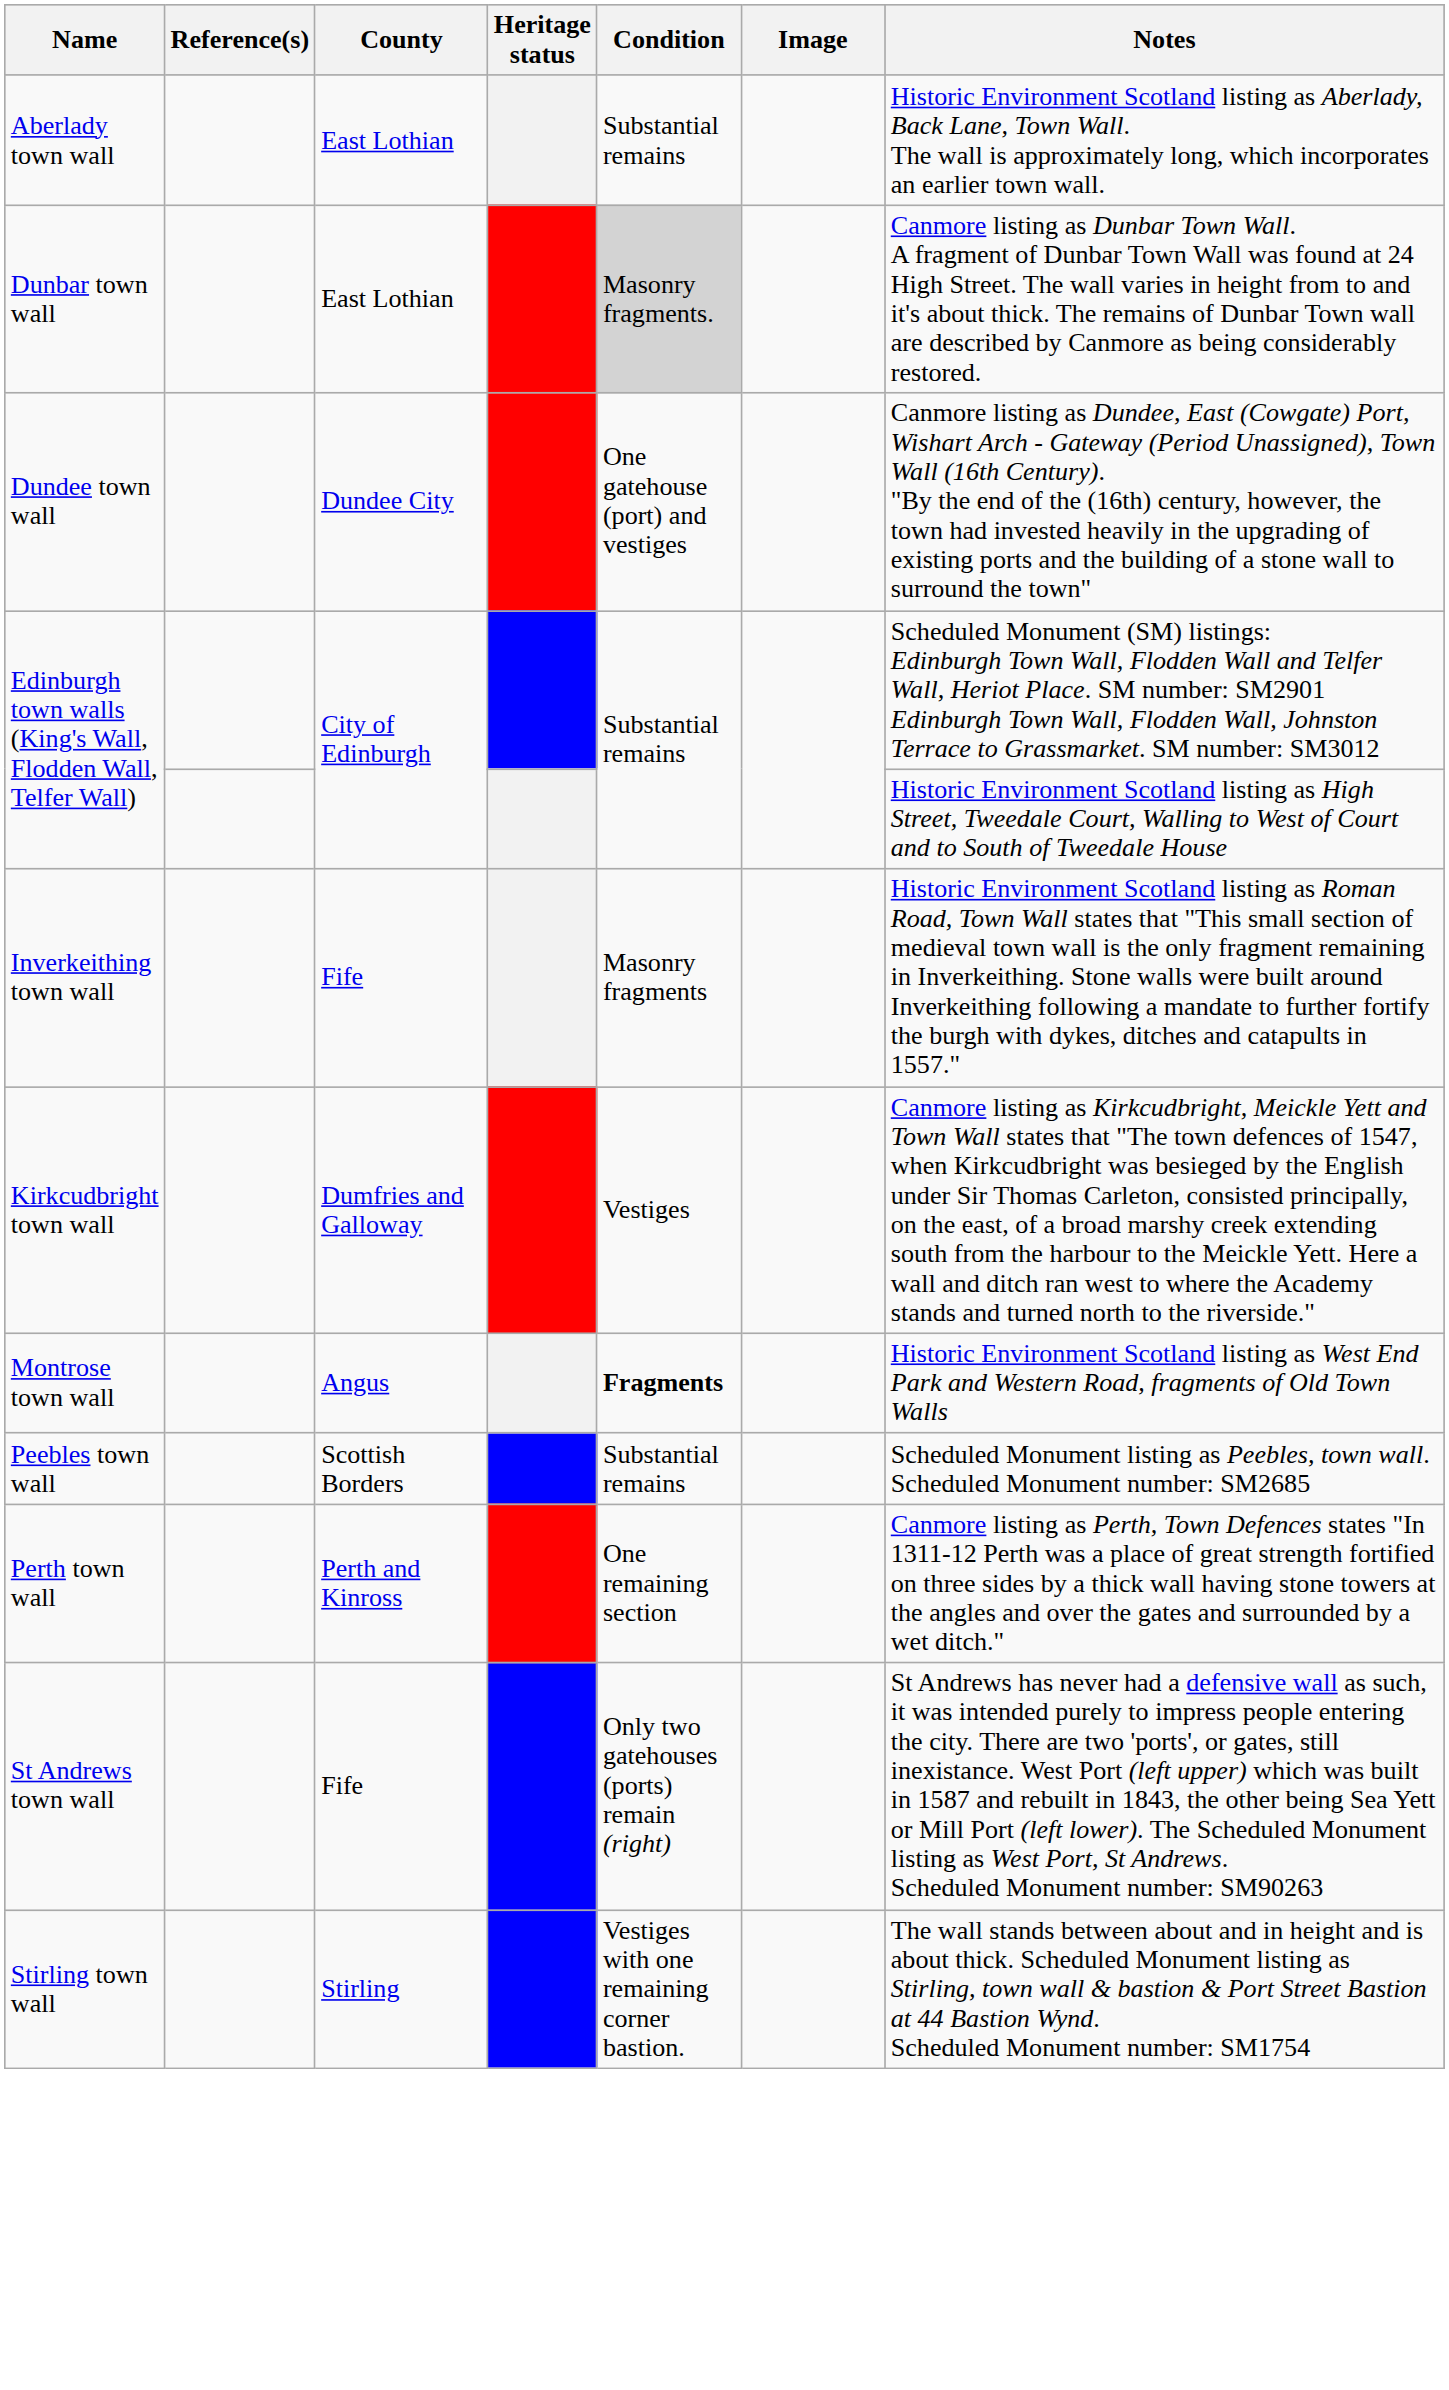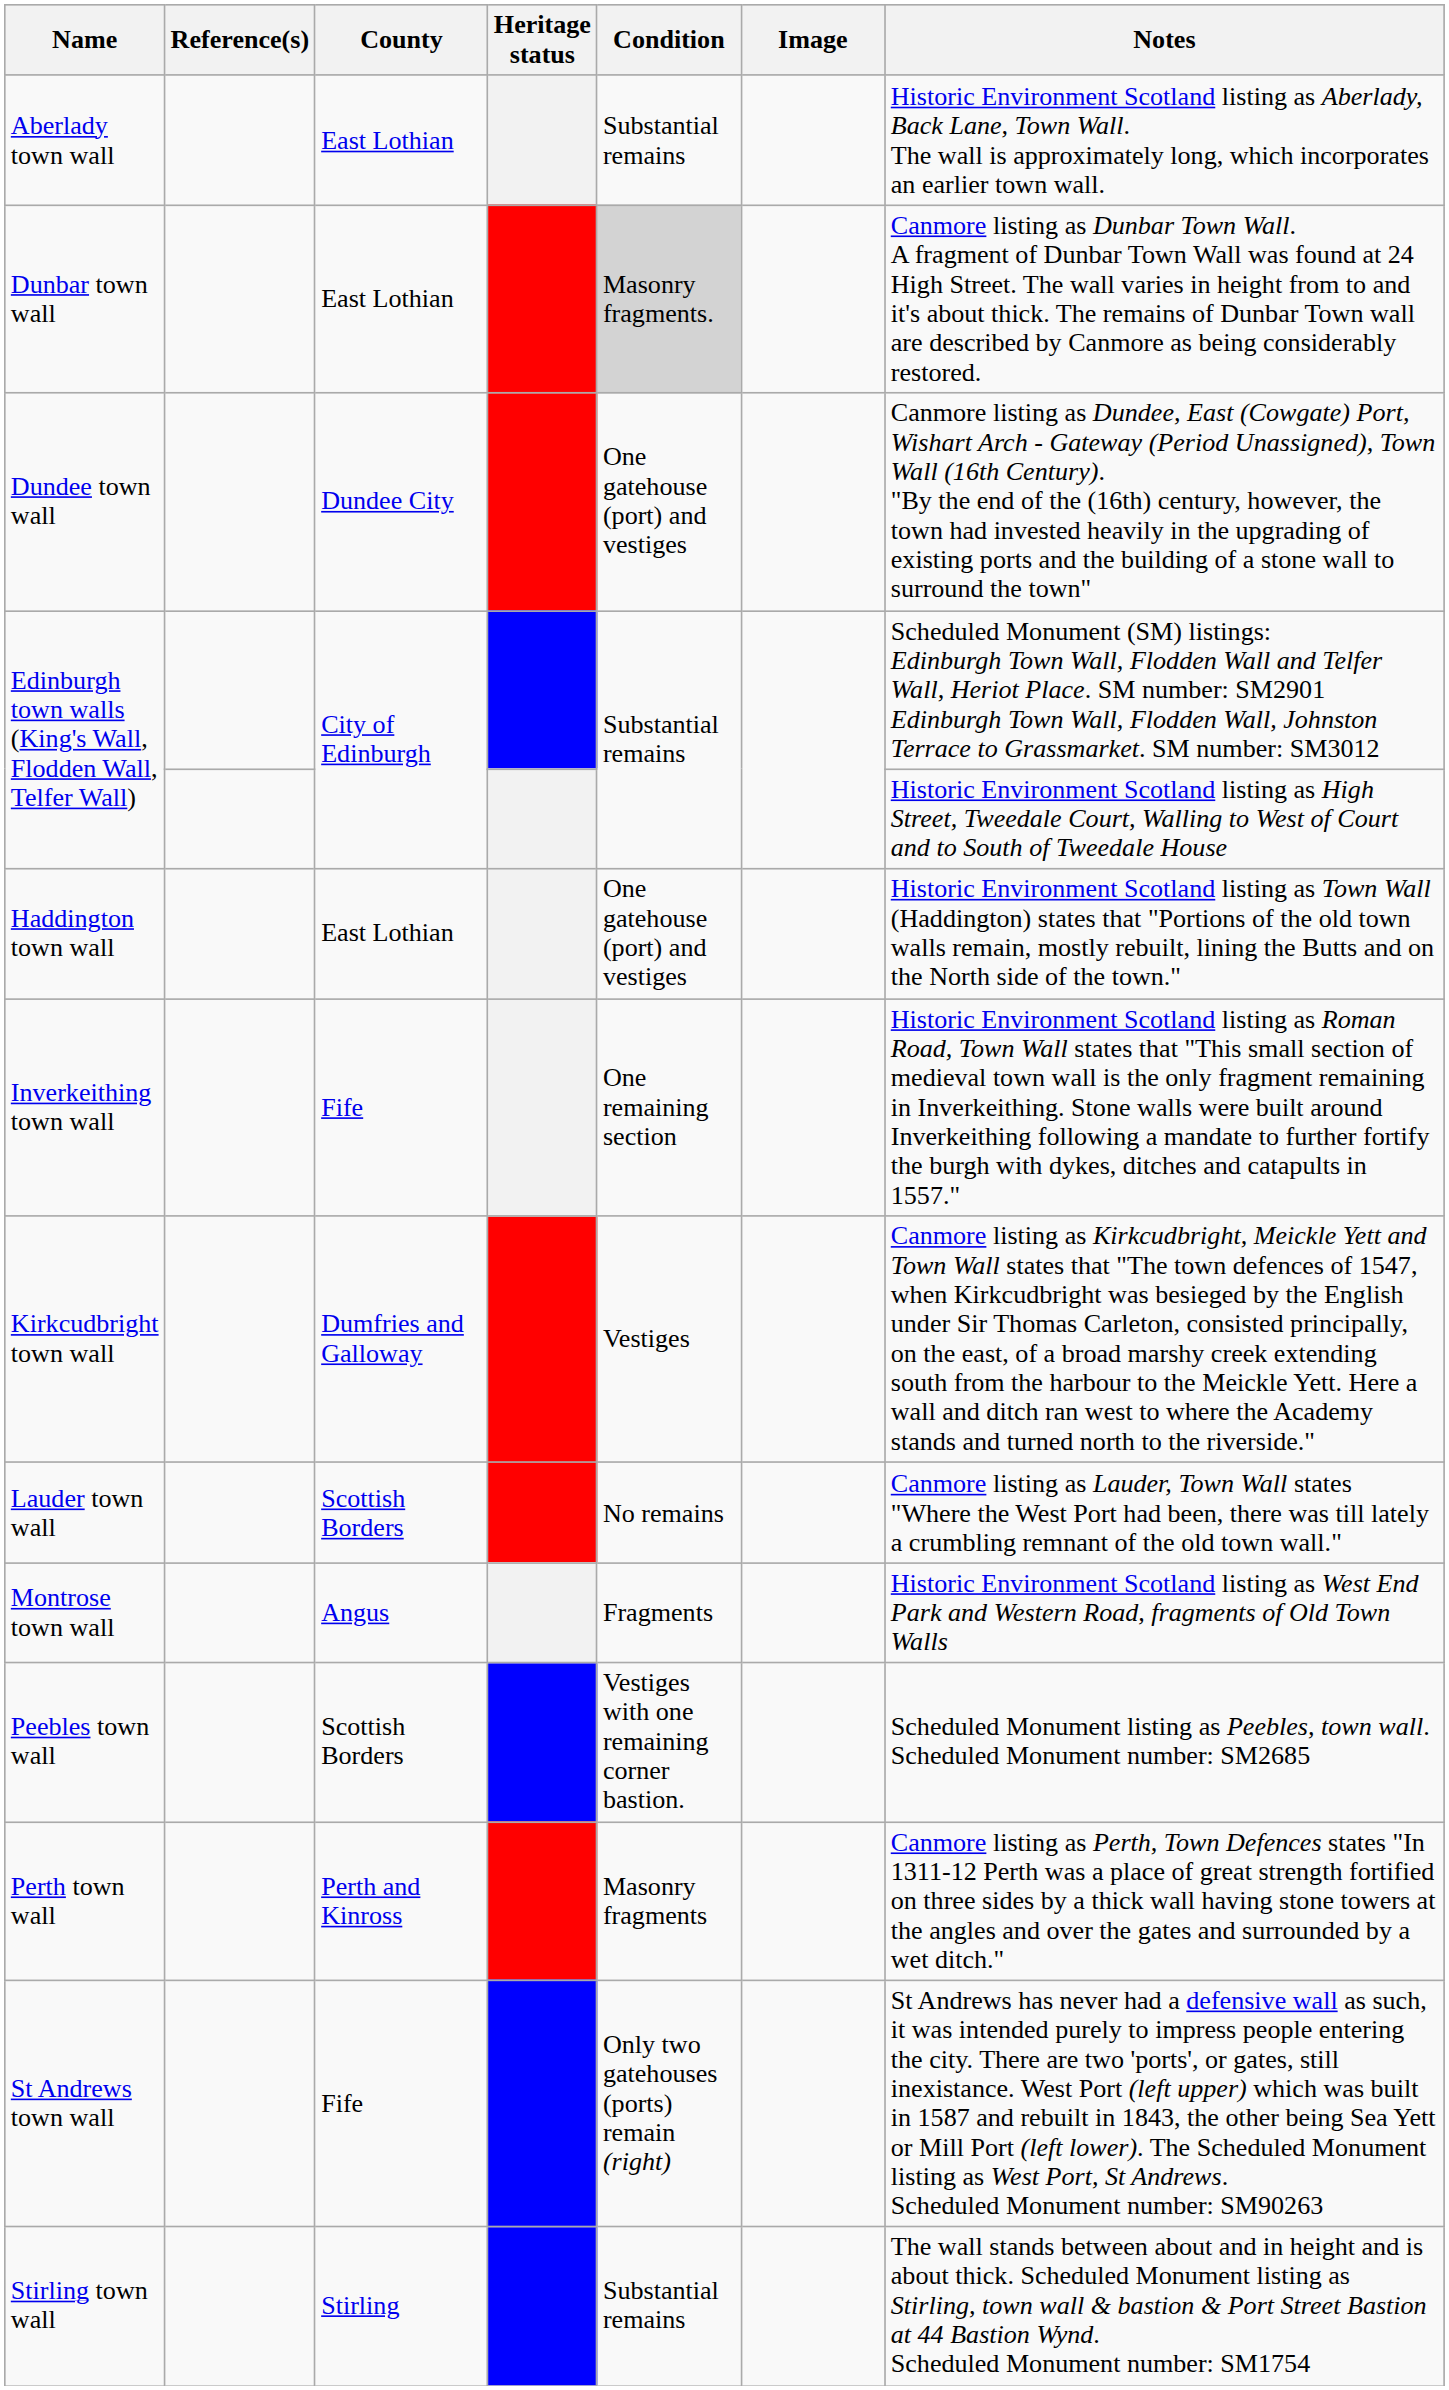+ row: Haddington town wall | East Lothian | One gatehouse (port) and vestiges | Historic Environment Scotland listing as Town Wall (Haddington) states that "Portions of the old town walls remain, mostly rebuilt, lining the Butts and on the North side of the town."
Inverkeithing town wall | Condition: Masonry fragments -> One remaining section
+ row: Lauder town wall | Scottish Borders | No remains | Canmore listing as Lauder, Town Wall states "Where the West Port had been, there was till lately a crumbling remnant of the old town wall."
Montrose town wall | Condition: bold -> normal
Peebles town wall | Condition: Substantial remains -> Vestiges with one remaining corner bastion.
Perth town wall | Condition: One remaining section -> Masonry fragments
Stirling town wall | Condition: Vestiges with one remaining corner bastion. -> Substantial remains
